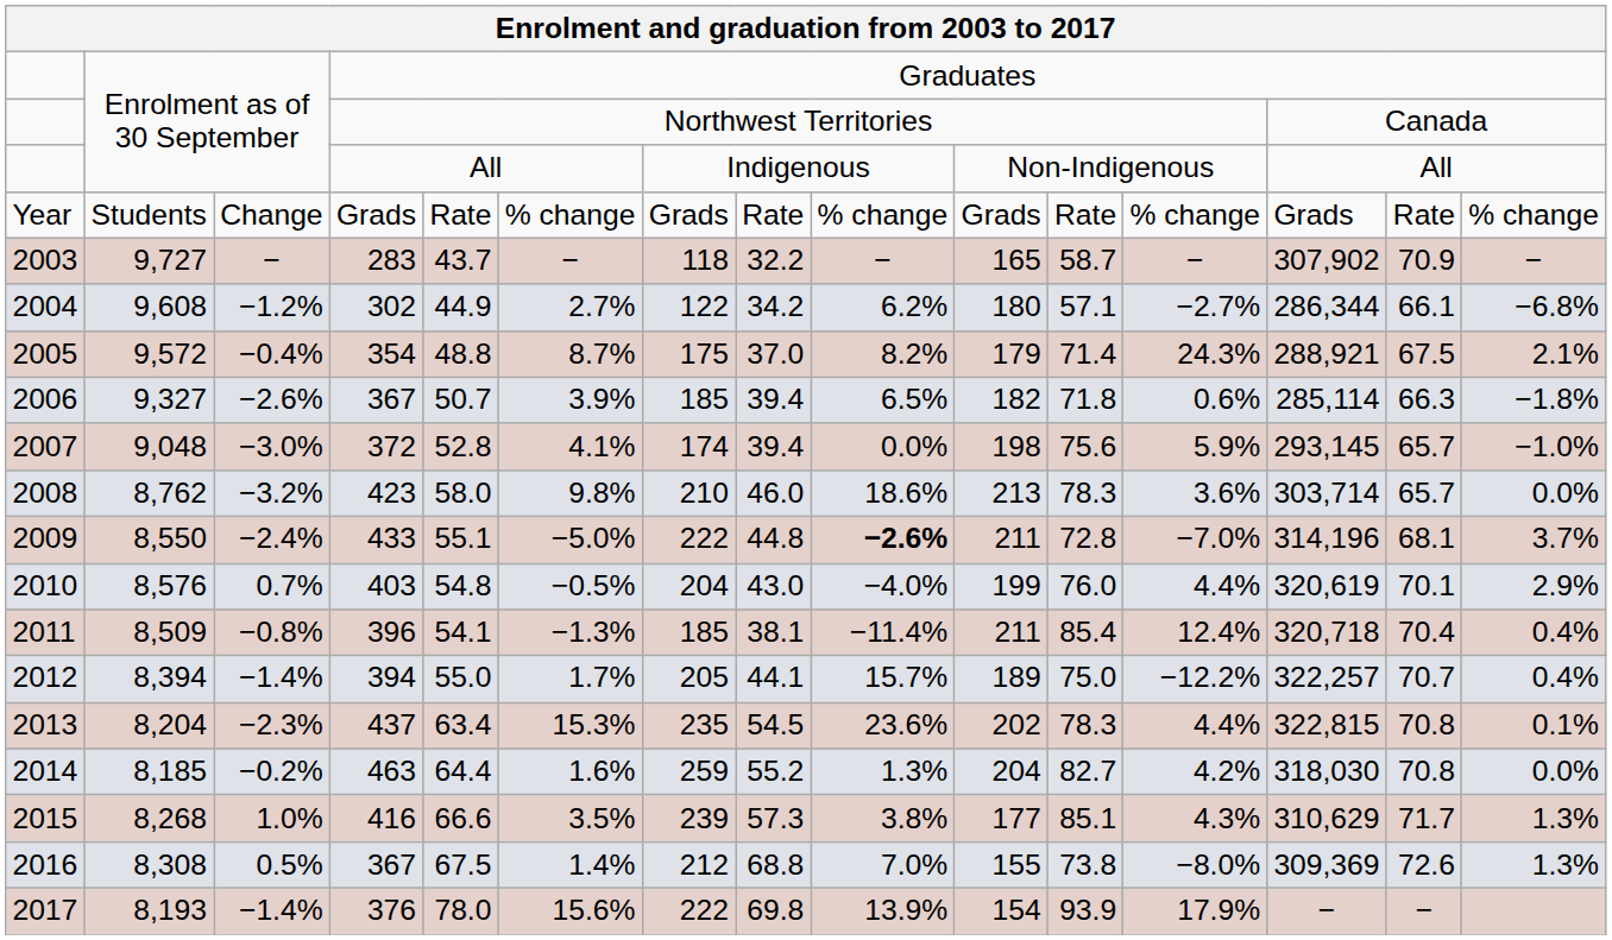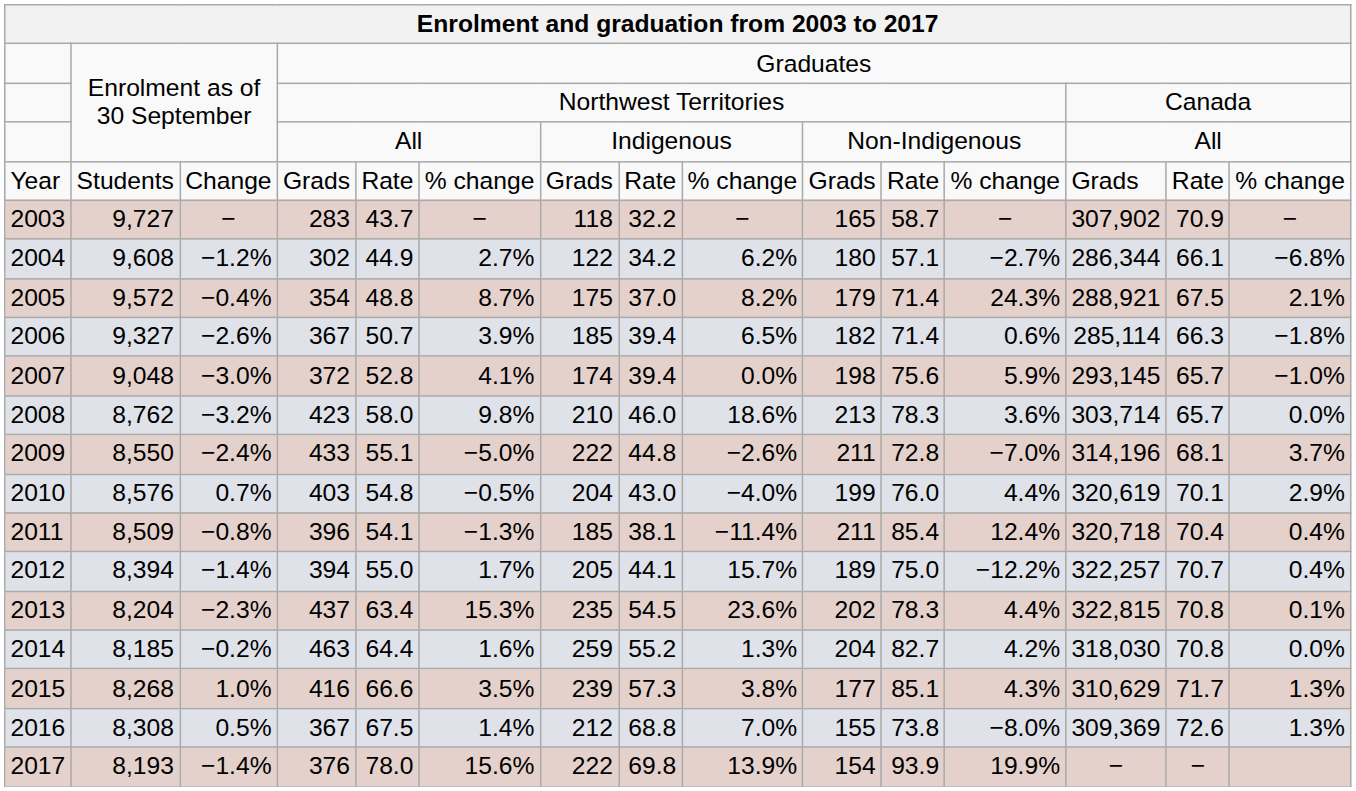2006 / 367 | column 11: 71.8 -> 71.4
433 | column 9: bold -> normal
376 | column 12: 17.9% -> 19.9%
